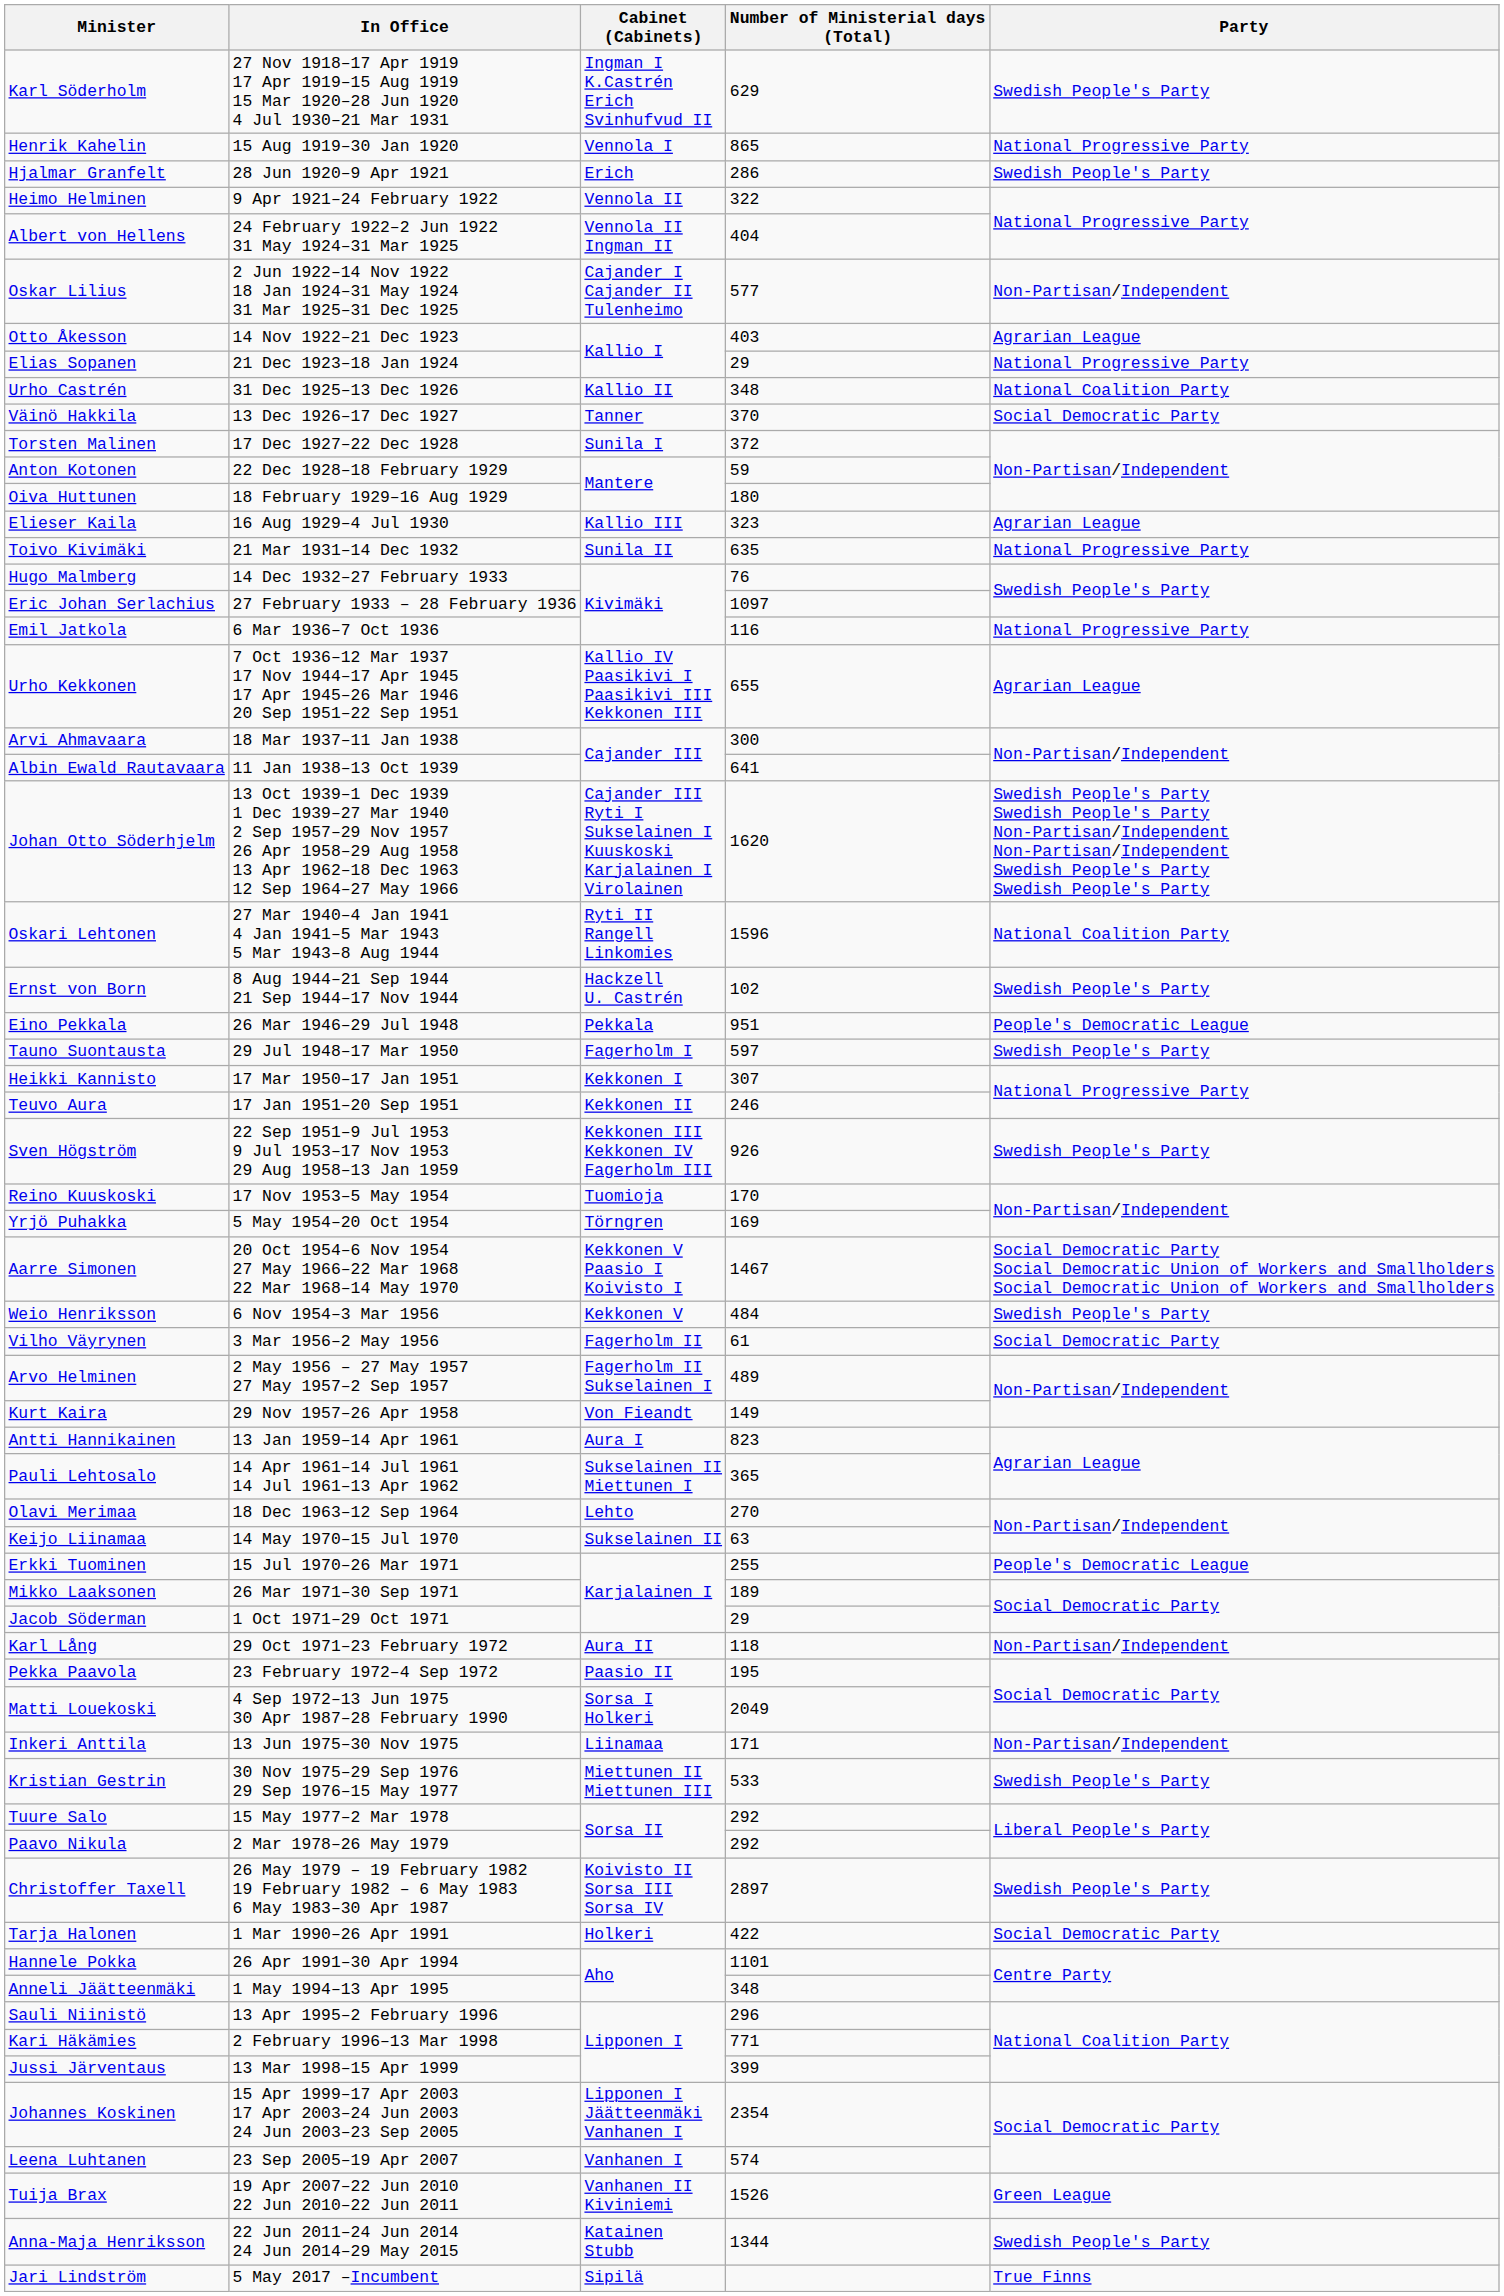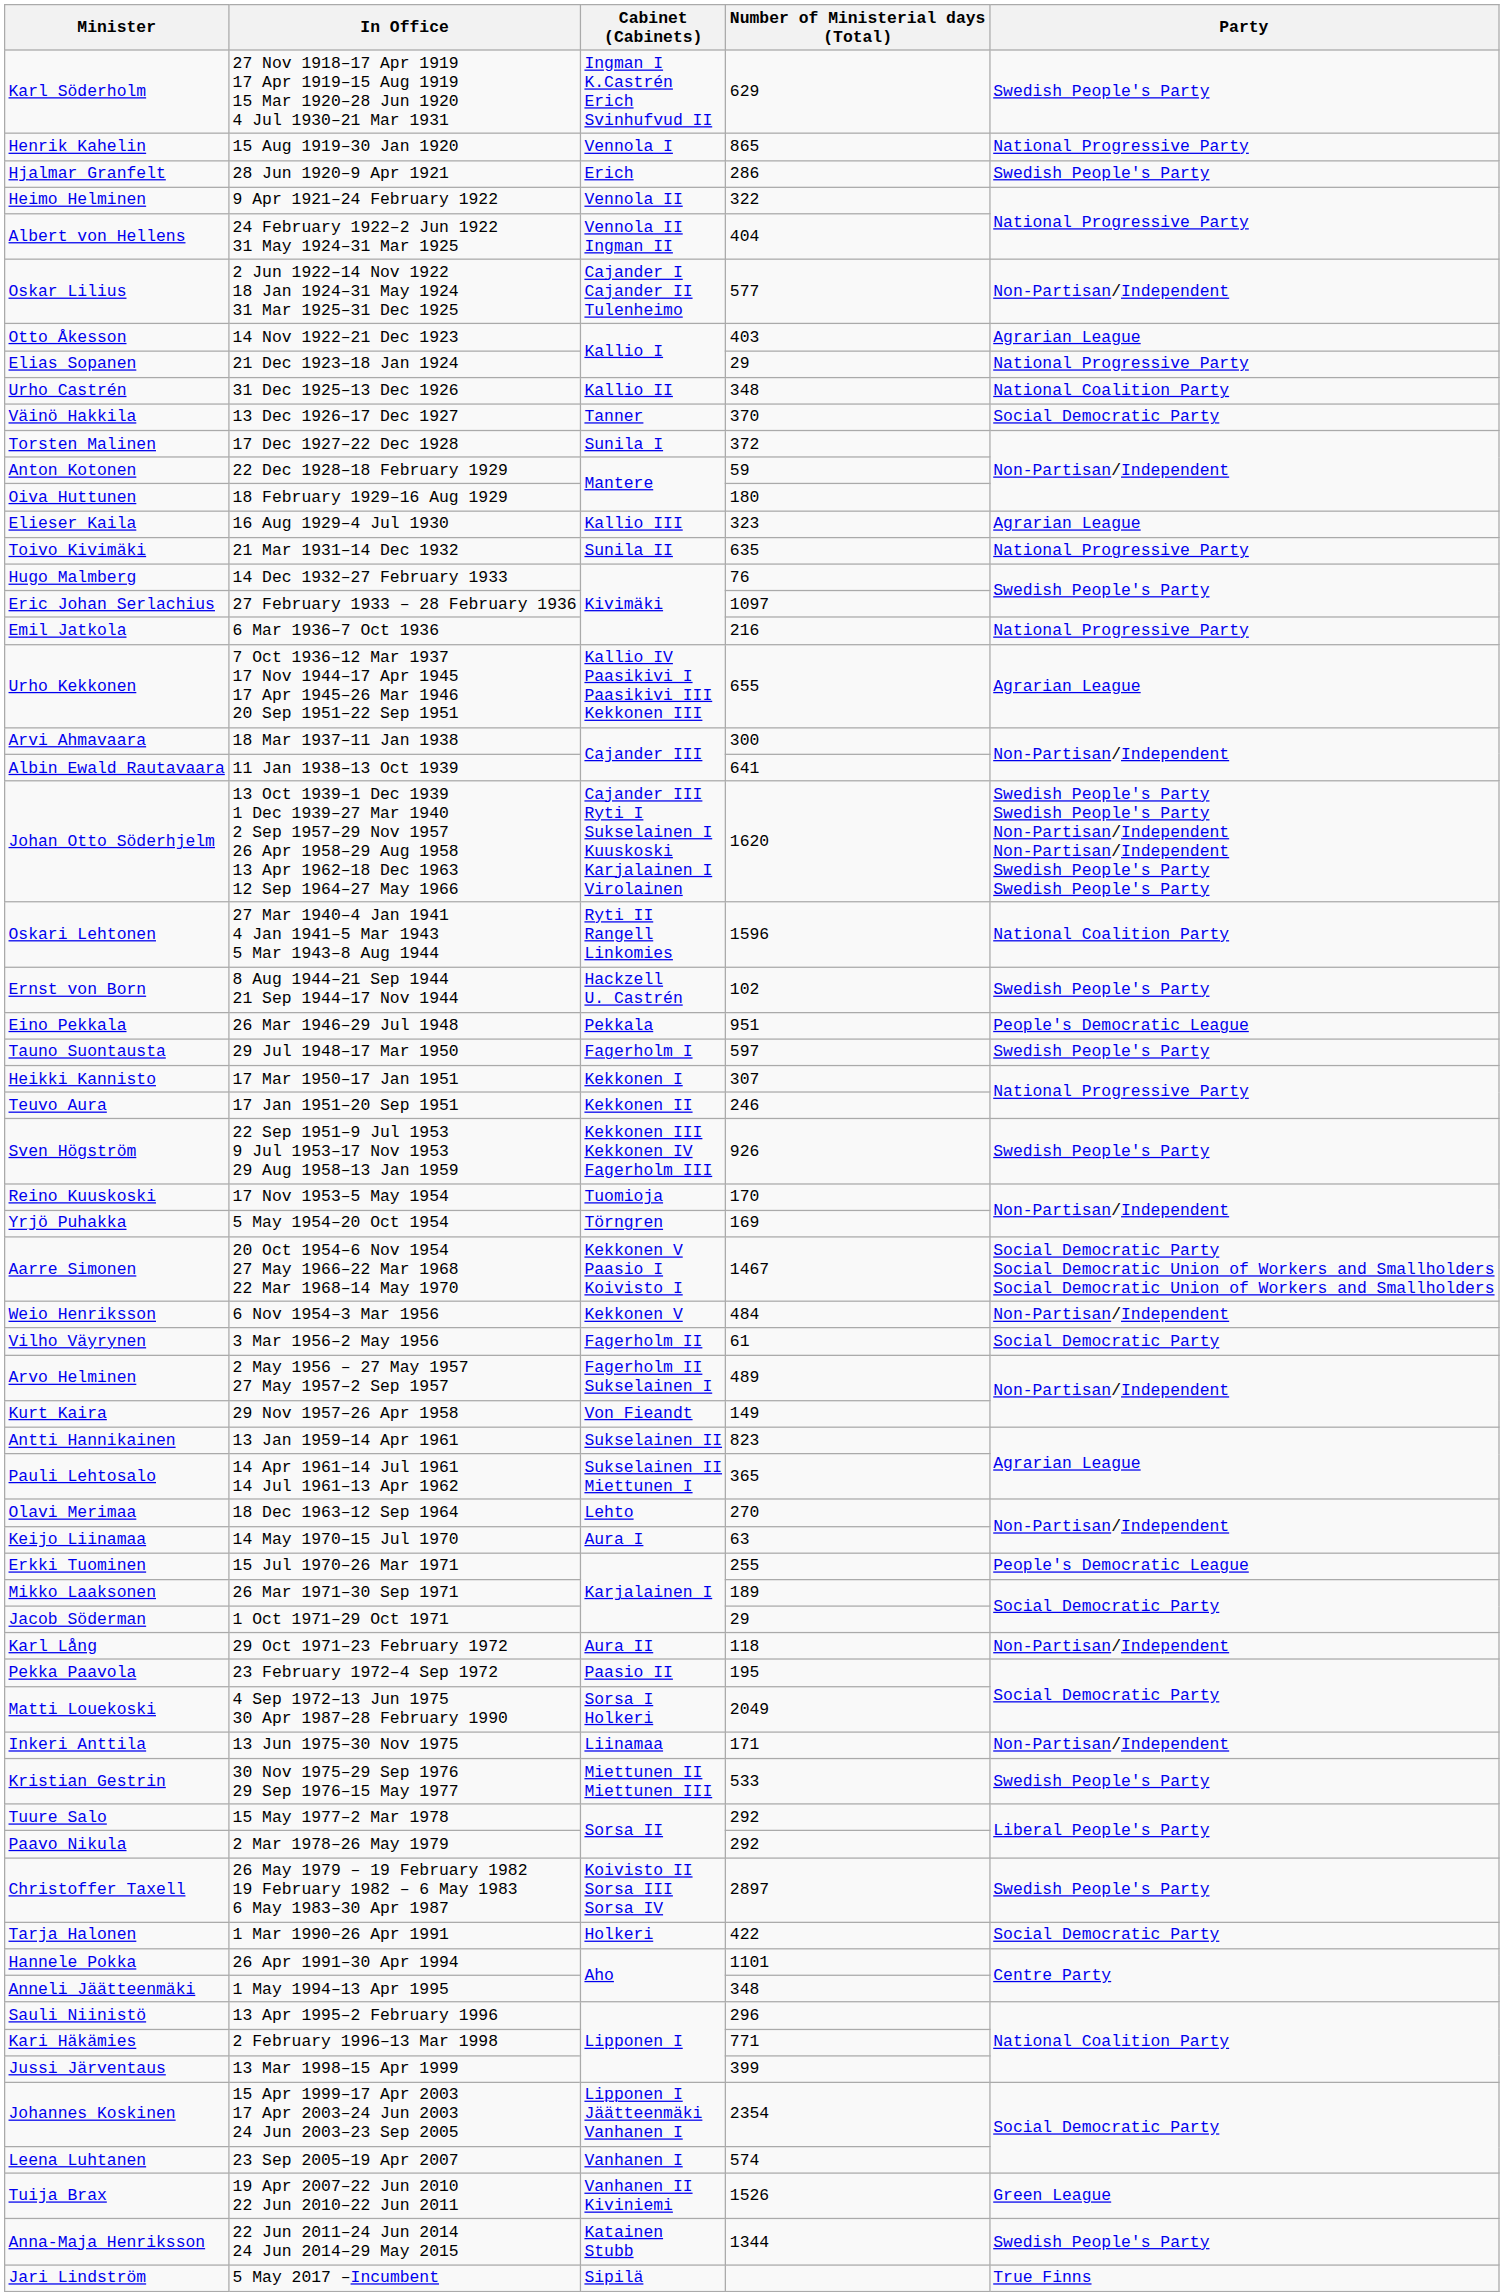Emil Jatkola | Number of Ministerial days (Total): 116 -> 216
Weio Henriksson | Party: Swedish People's Party -> Non-Partisan/Independent
Antti Hannikainen | Cabinet (Cabinets): Aura I -> Sukselainen II
Keijo Liinamaa | Cabinet (Cabinets): Sukselainen II -> Aura I
